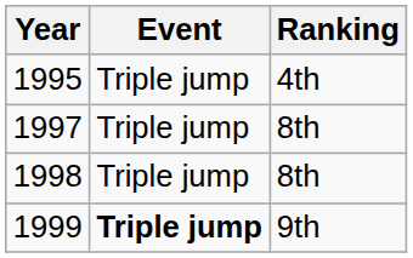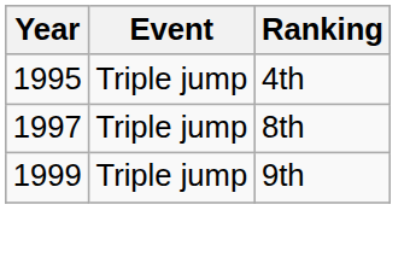- row: 1998 | Triple jump | 8th
1999 | Event: bold -> normal
